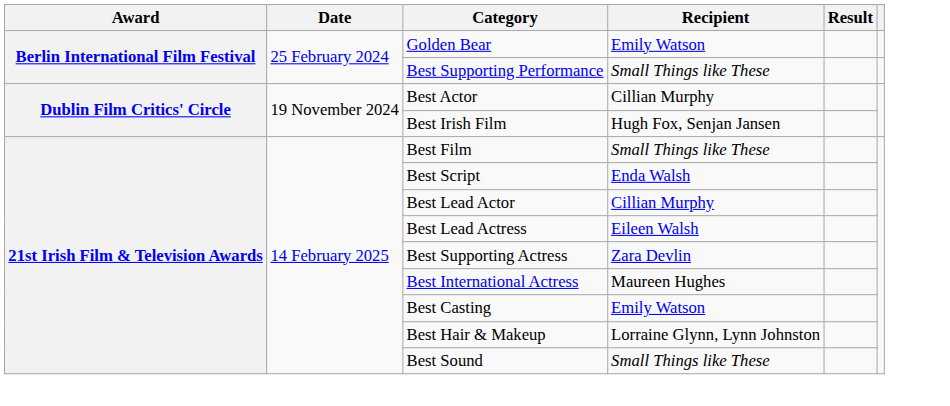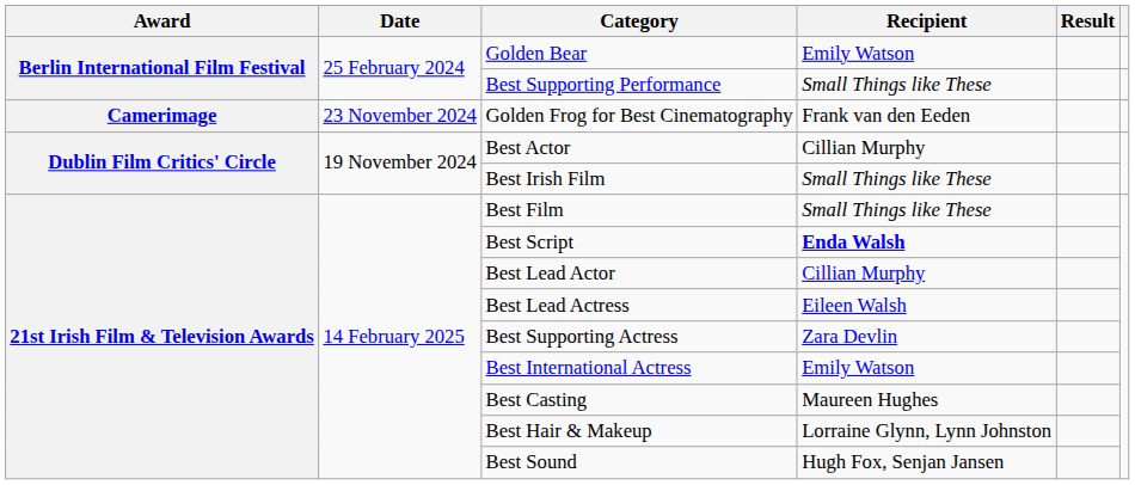+ row: Camerimage | 23 November 2024 | Golden Frog for Best Cinematography | Frank van den Eeden
Best Irish Film | Recipient: Hugh Fox, Senjan Jansen -> Small Things like These
Best Script | Recipient: normal -> bold
Best International Actress | Recipient: Maureen Hughes -> Emily Watson
Best Casting | Recipient: Emily Watson -> Maureen Hughes
Best Sound | Recipient: Small Things like These -> Hugh Fox, Senjan Jansen
